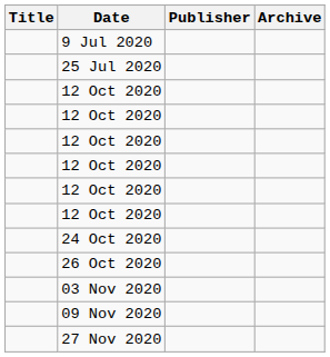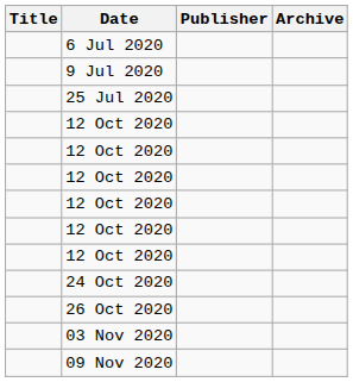+ row: 6 Jul 2020
- row: 27 Nov 2020
